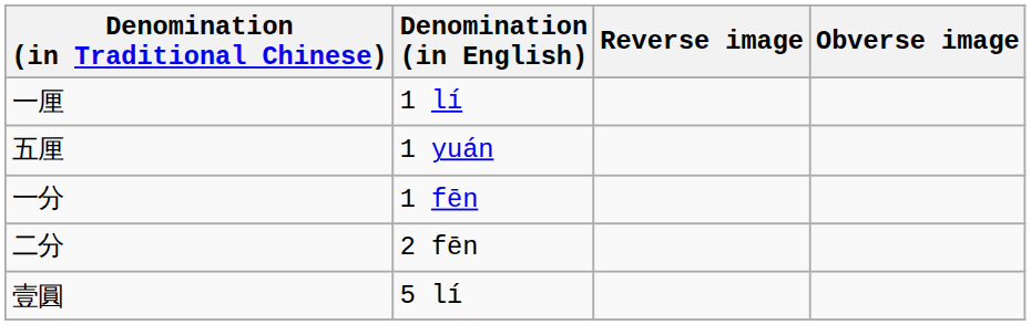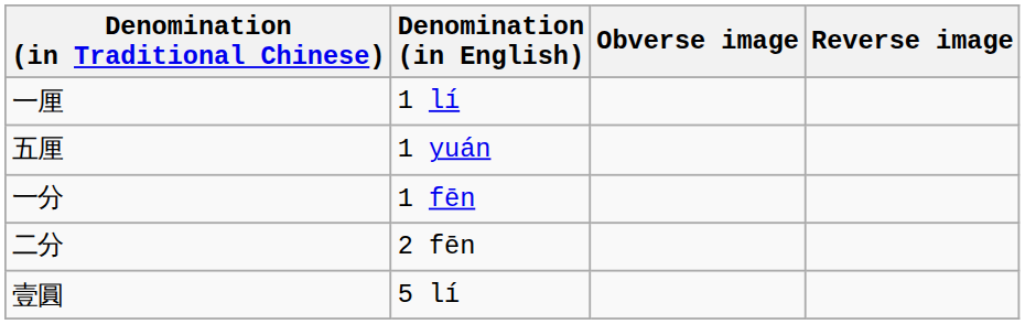columns swapped: Obverse image <-> Reverse image
